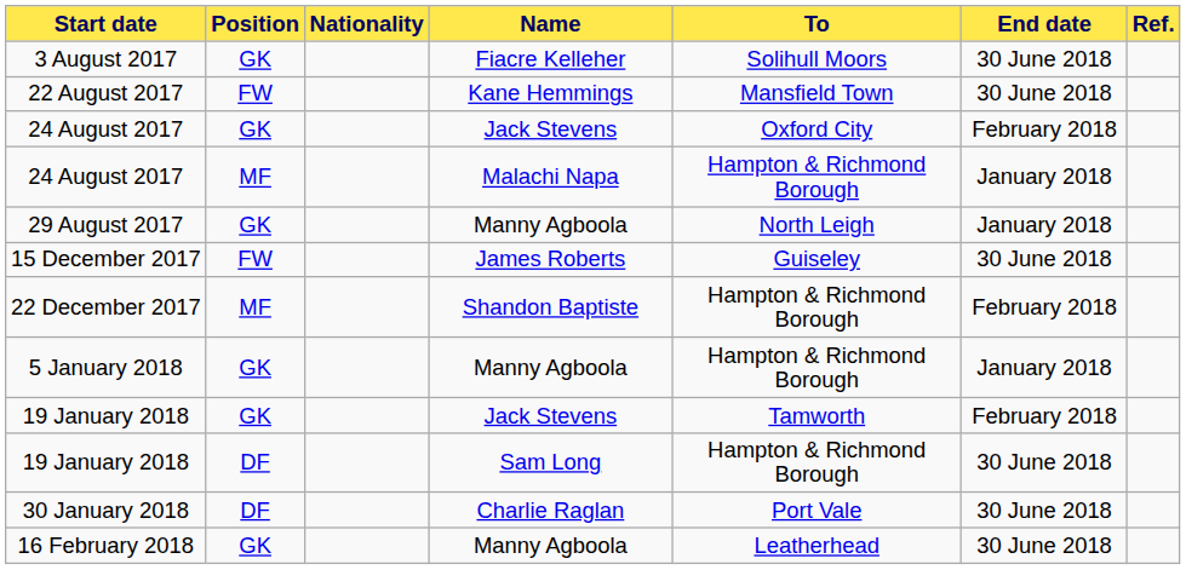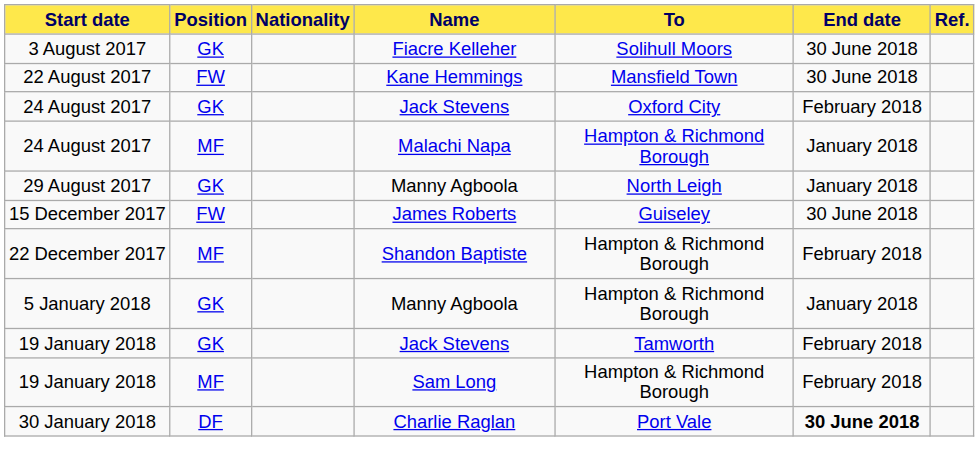19 January 2018 / Sam Long | Position: DF -> MF
19 January 2018 / Sam Long | End date: 30 June 2018 -> February 2018
30 January 2018 | End date: normal -> bold
- row: 16 February 2018 | GK | Manny Agboola | Leatherhead | 30 June 2018
